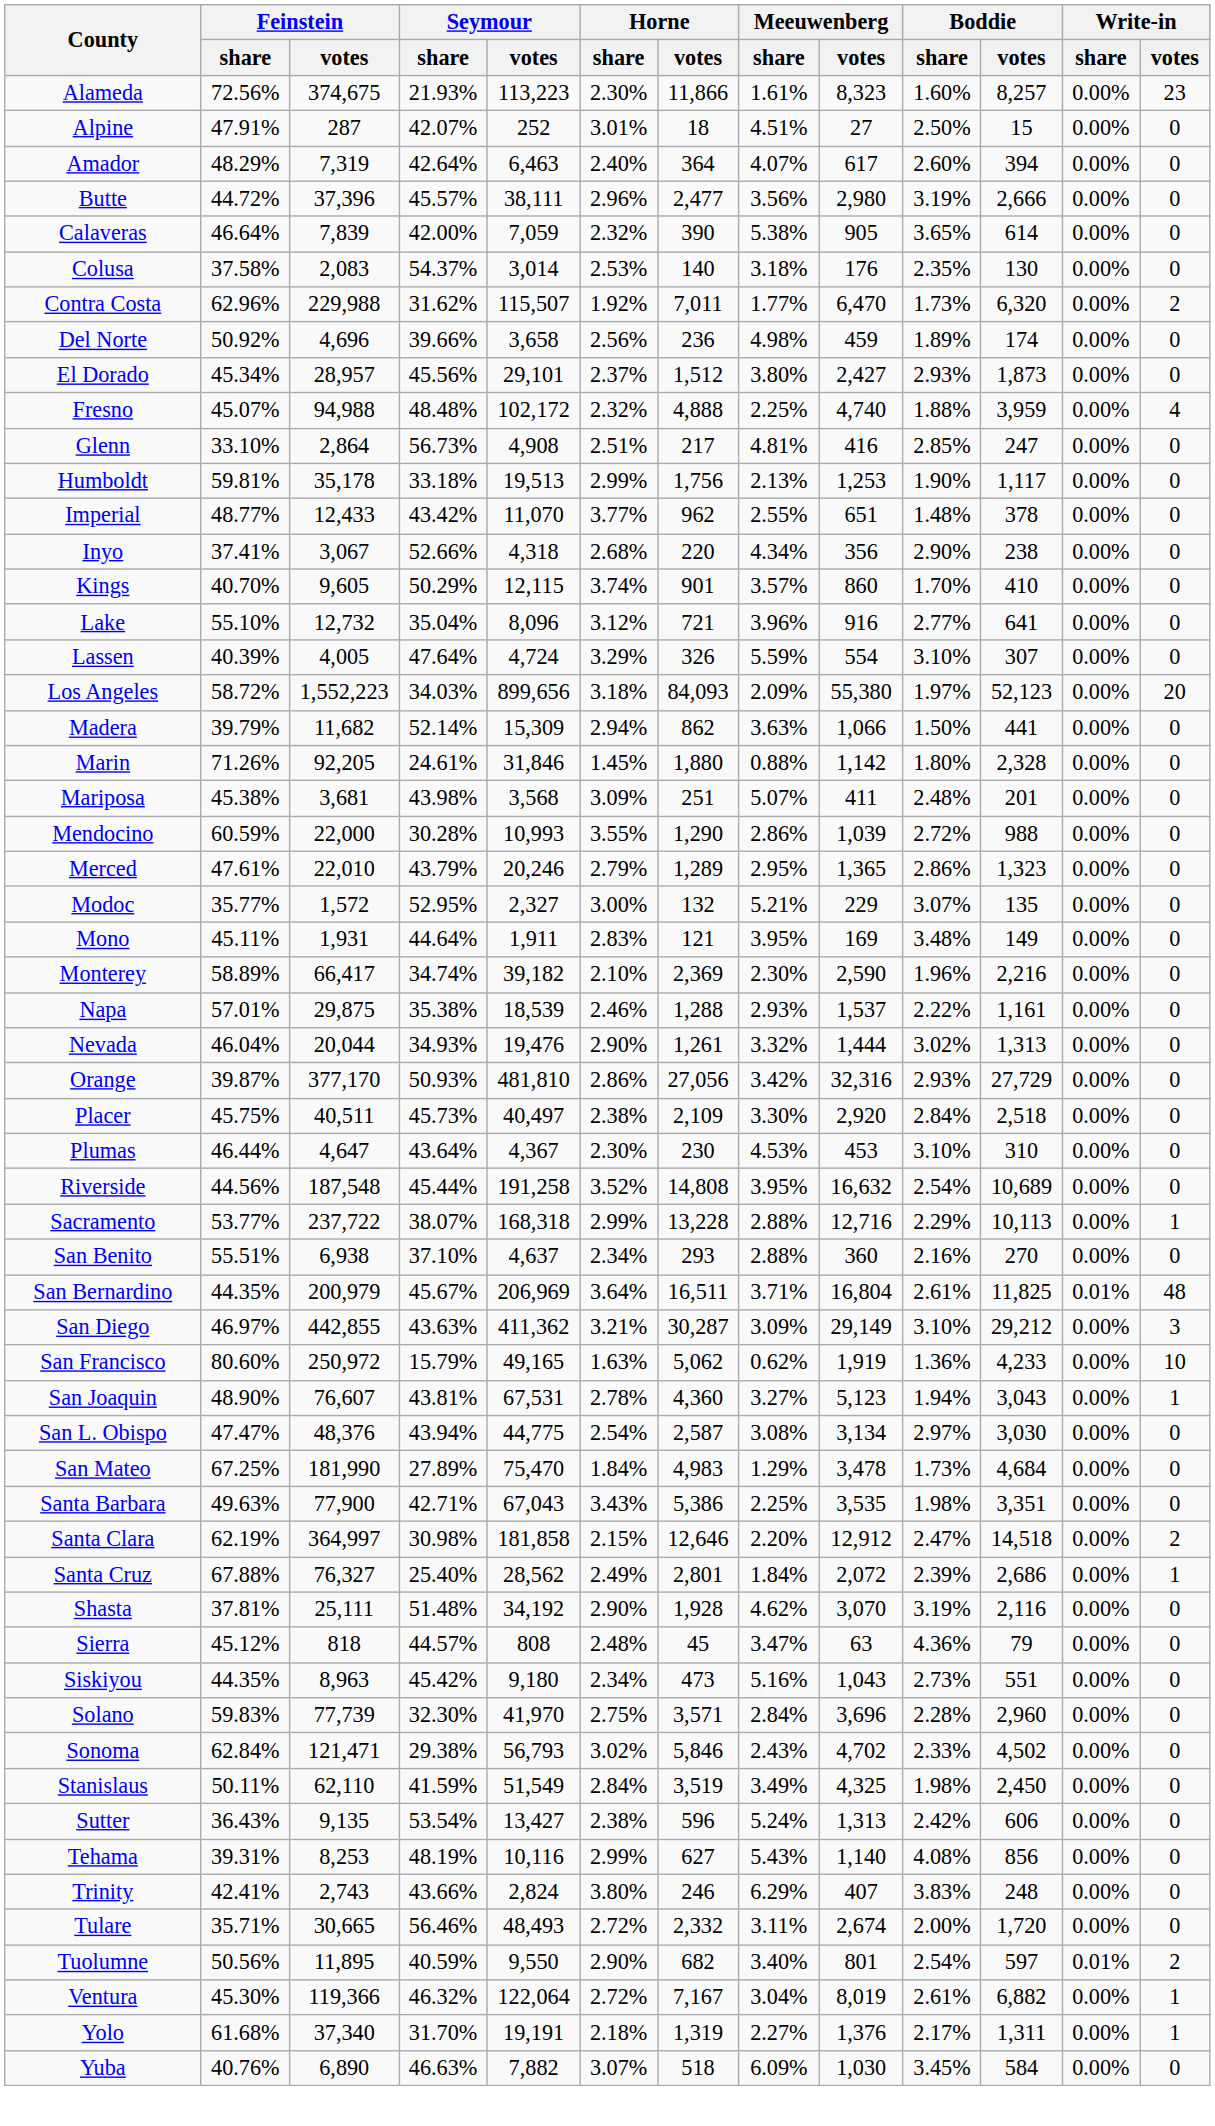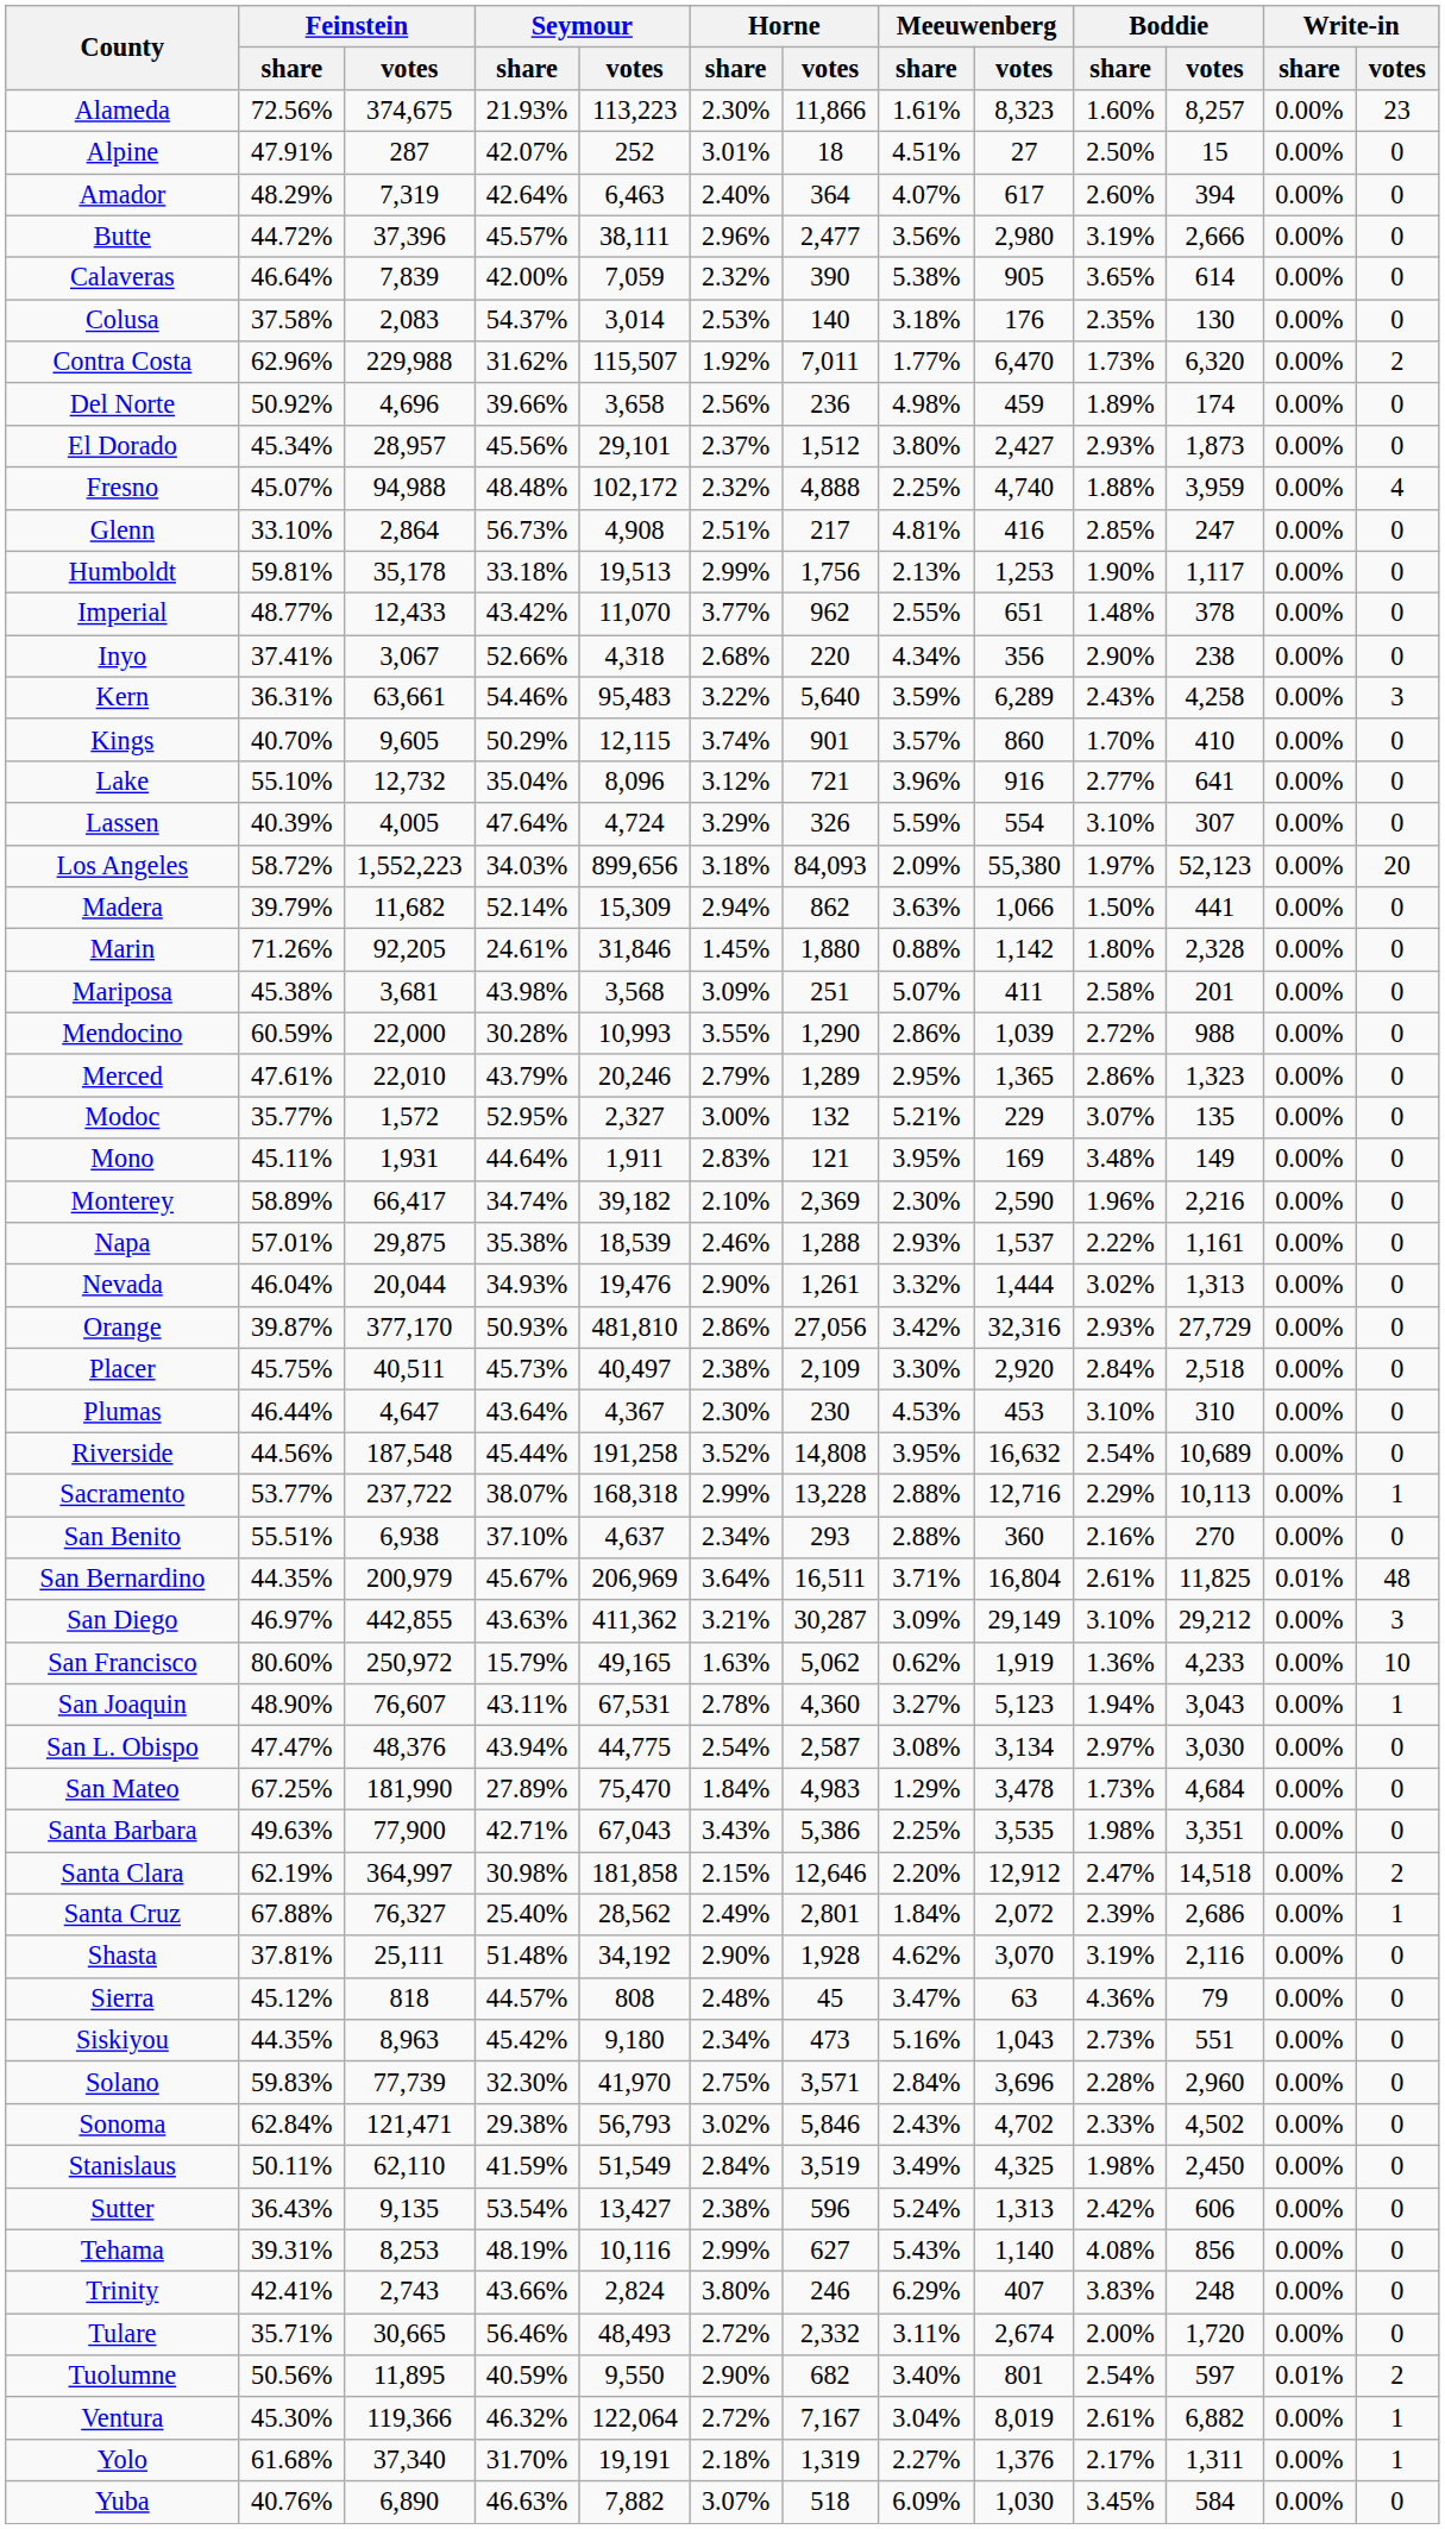+ row: Kern | 36.31% | 63,661 | 54.46% | 95,483 | 3.22% | 5,640 | 3.59% | 6,289 | 2.43% | 4,258 | 0.00% | 3
Mariposa | Boddie / share: 2.48% -> 2.58%
San Joaquin | Seymour / share: 43.81% -> 43.11%
